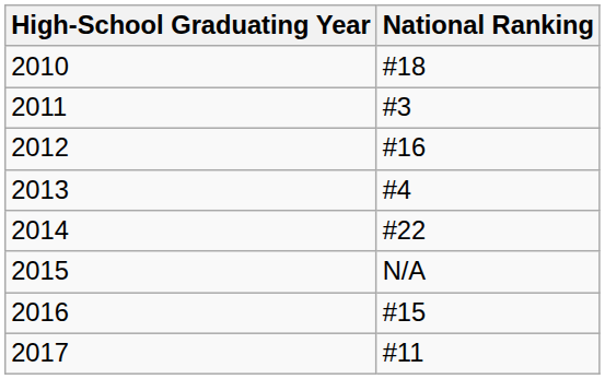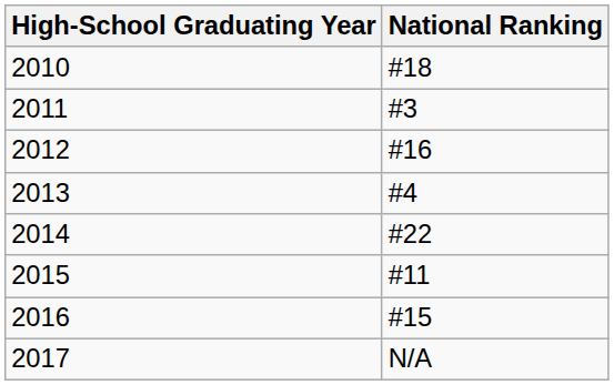2015 | National Ranking: N/A -> #11
2017 | National Ranking: #11 -> N/A
